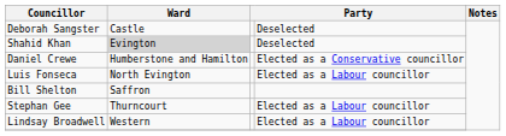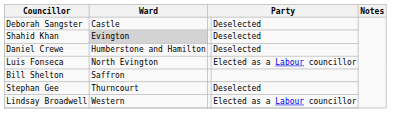Daniel Crewe | column 4: Elected as a Conservative councillor -> Deselected
Stephan Gee | column 4: Elected as a Labour councillor -> Deselected
